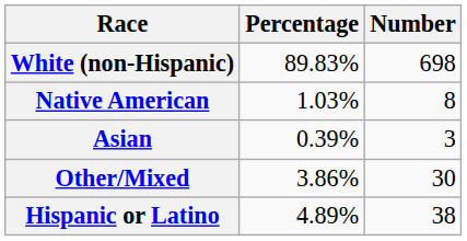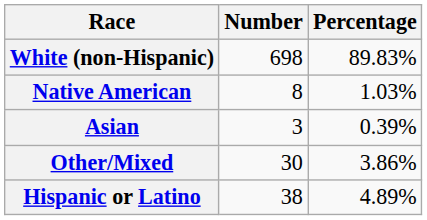columns swapped: Number <-> Percentage
